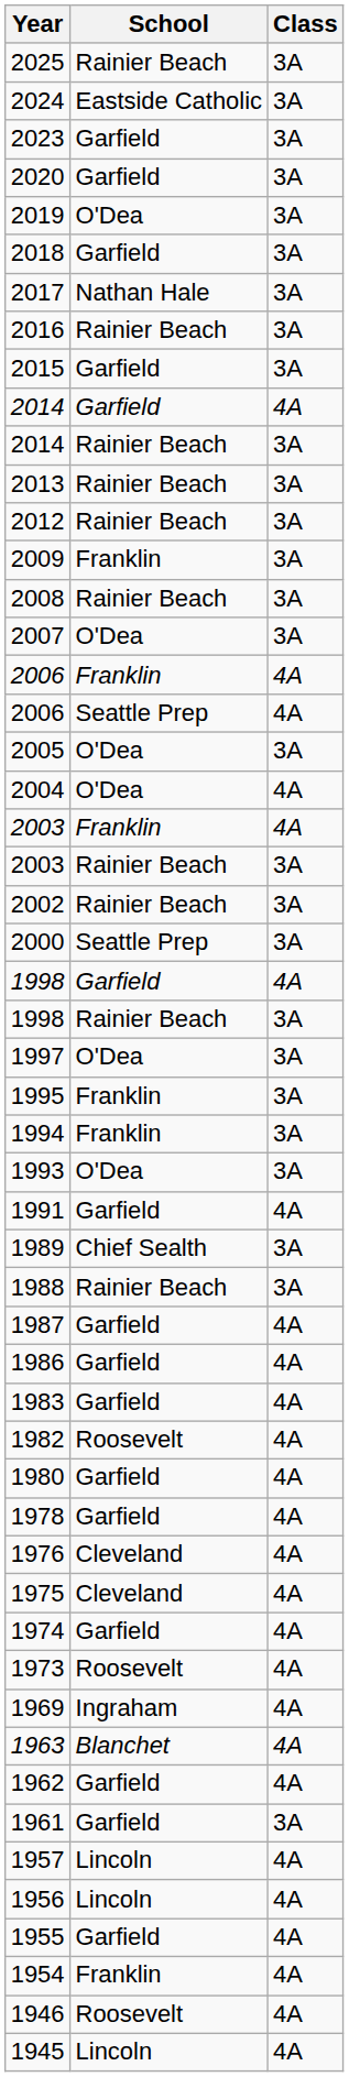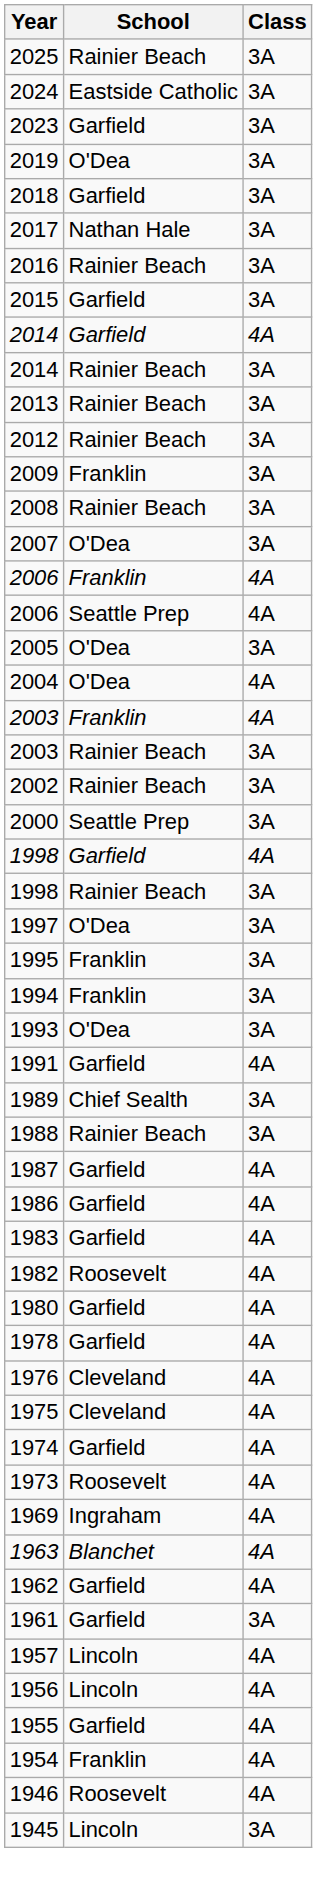- row: 2020 | Garfield | 3A
1945 | Class: 4A -> 3A
